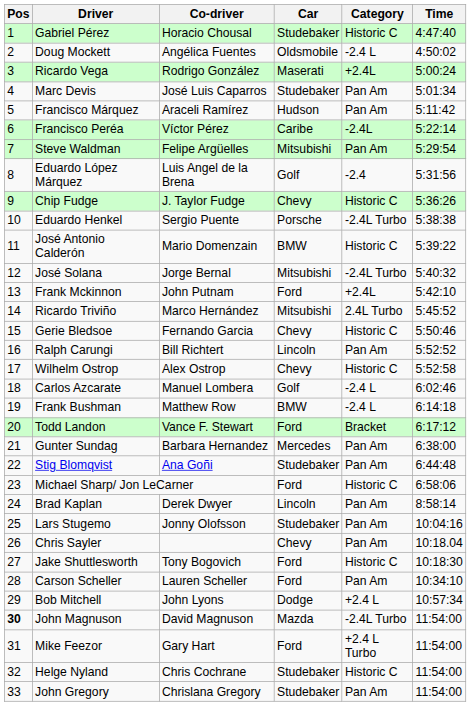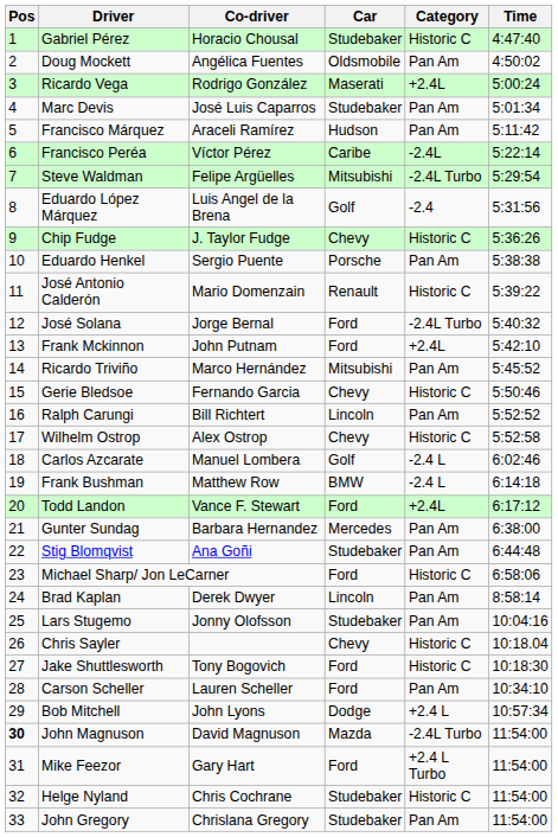Doug Mockett | Category: -2.4 L -> Pan Am
Steve Waldman | Category: Pan Am -> -2.4L Turbo
Eduardo Henkel | Category: -2.4L Turbo -> Pan Am
José Antonio Calderón | Car: BMW -> Renault
José Solana | Car: Mitsubishi -> Ford
Ricardo Triviño | Category: 2.4L Turbo -> Pan Am
Todd Landon | Category: Bracket -> +2.4L
Chris Sayler | Category: Pan Am -> Historic C
